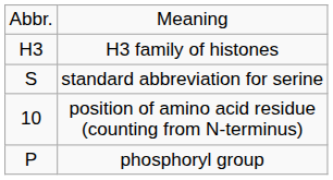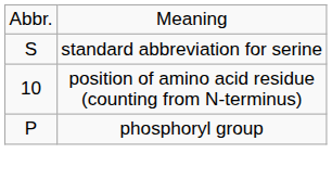- row: H3 | H3 family of histones
